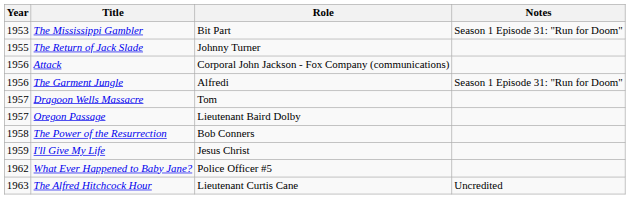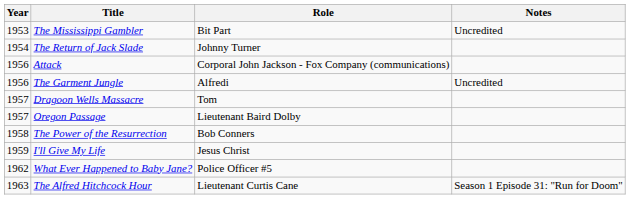The Mississippi Gambler | Notes: Season 1 Episode 31: "Run for Doom" -> Uncredited
The Return of Jack Slade | Year: 1955 -> 1954
The Garment Jungle | Notes: Season 1 Episode 31: "Run for Doom" -> Uncredited
The Alfred Hitchcock Hour | Notes: Uncredited -> Season 1 Episode 31: "Run for Doom"
